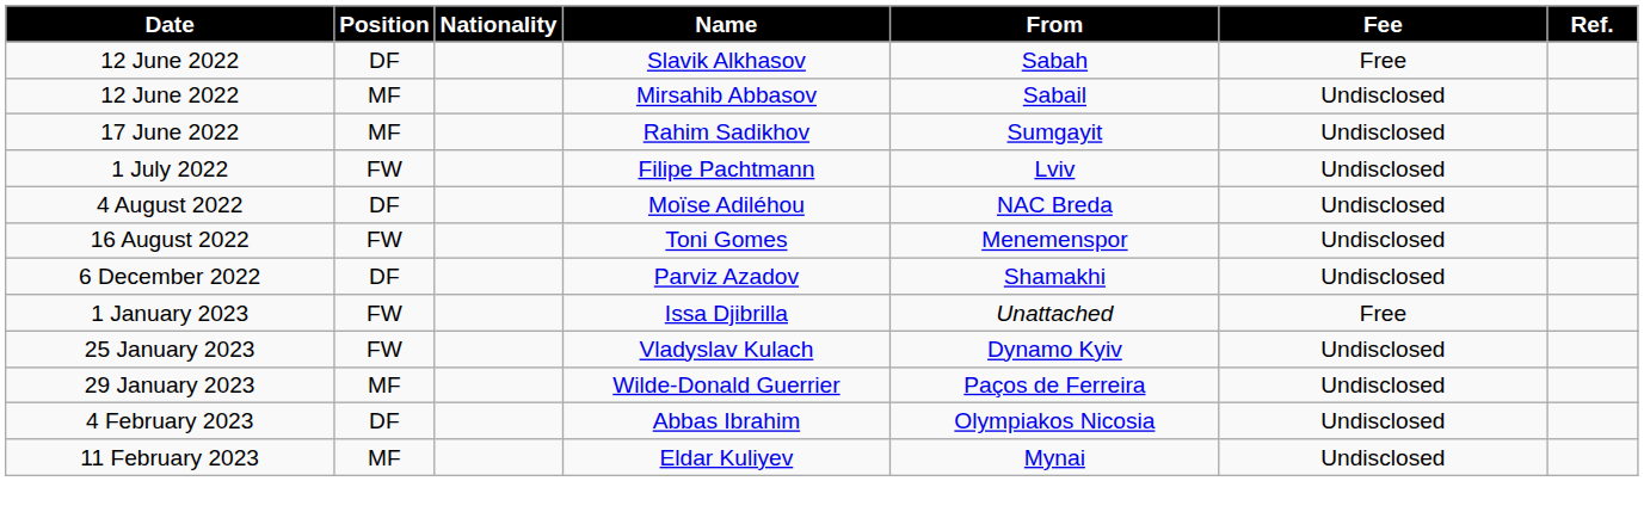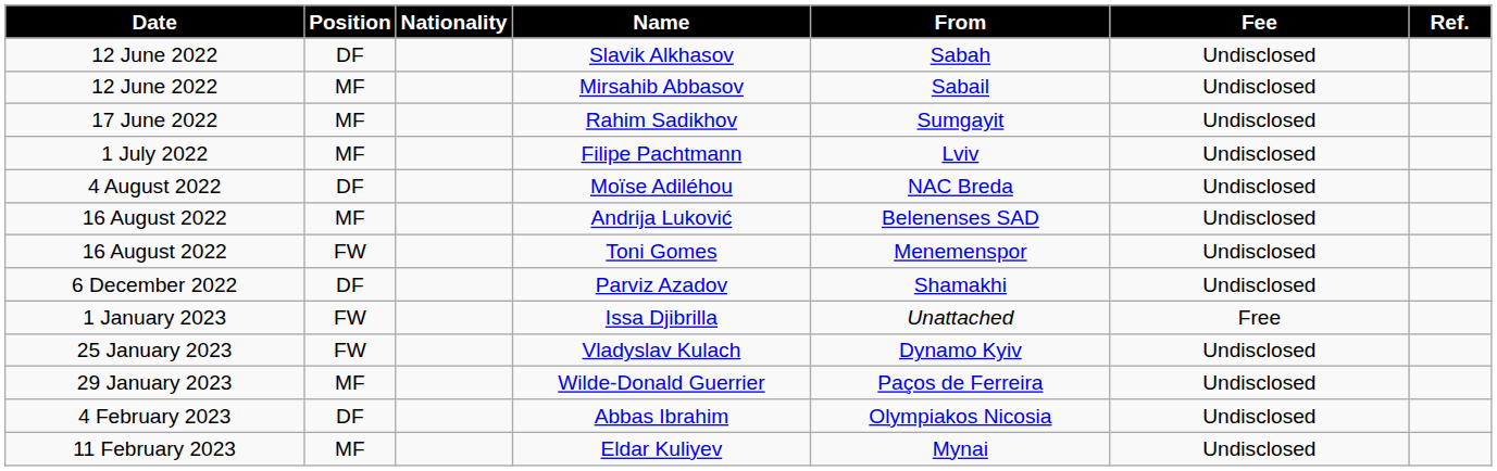Slavik Alkhasov | Fee: Free -> Undisclosed
Filipe Pachtmann | Position: FW -> MF
+ row: 16 August 2022 | MF | Andrija Luković | Belenenses SAD | Undisclosed
